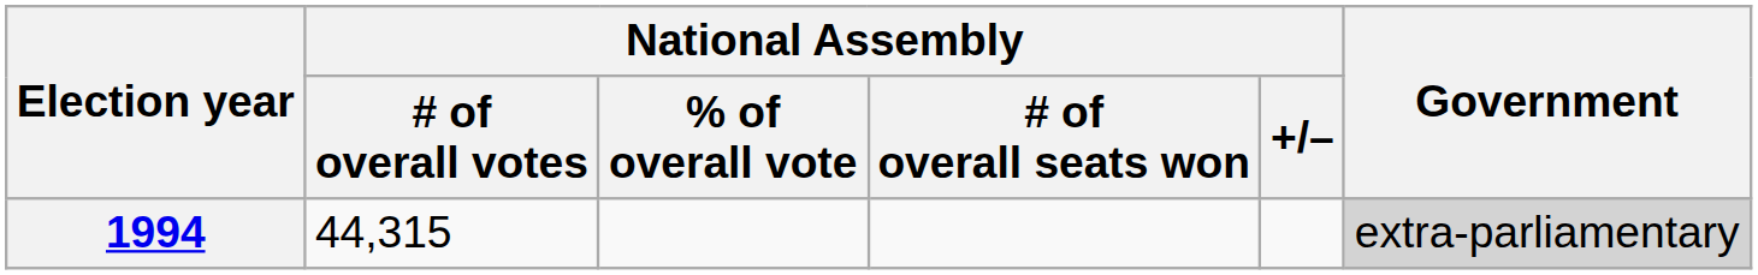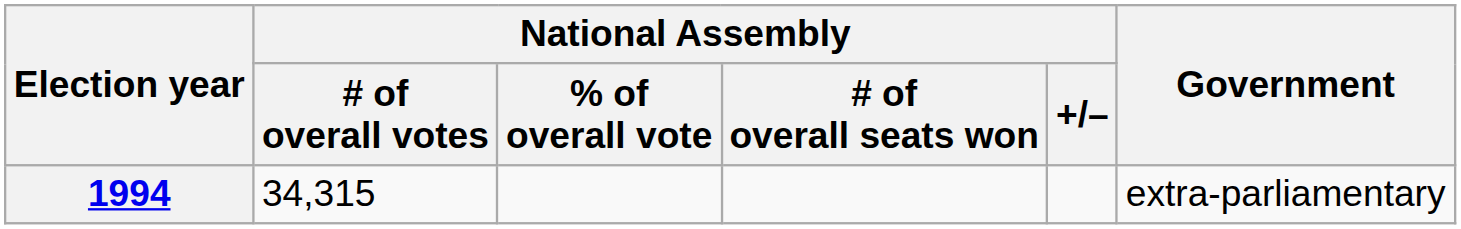1994 | National Assembly / # of overall votes: 44,315 -> 34,315
1994 | Government: lightgrey background -> no background
